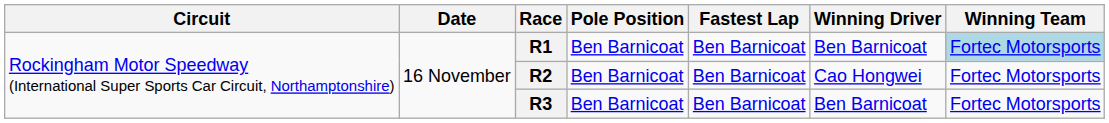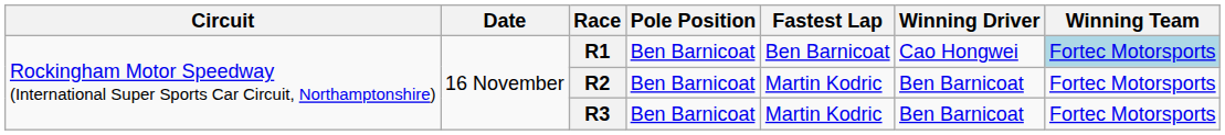R1 | Winning Driver: Ben Barnicoat -> Cao Hongwei
R2 | Fastest Lap: Ben Barnicoat -> Martin Kodric
R2 | Winning Driver: Cao Hongwei -> Ben Barnicoat
R3 | Fastest Lap: Ben Barnicoat -> Martin Kodric
